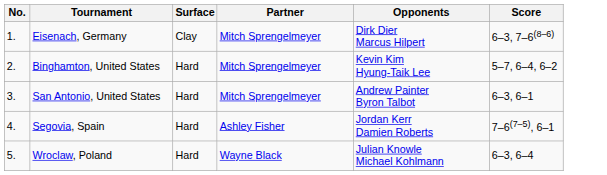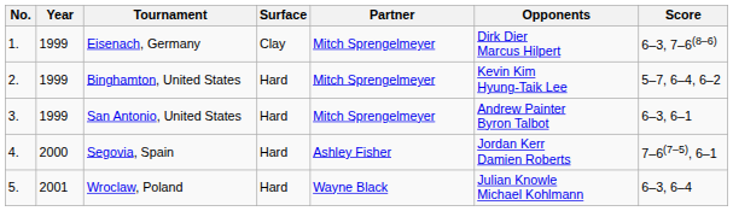+ column: Year | 1999 | 1999 | 1999 | 2000 | 2001
